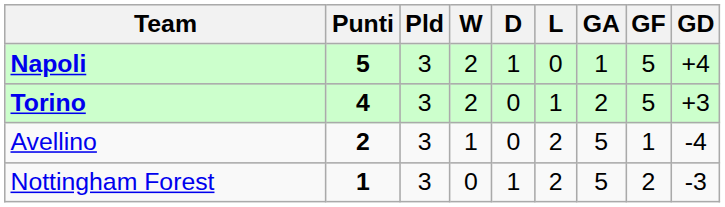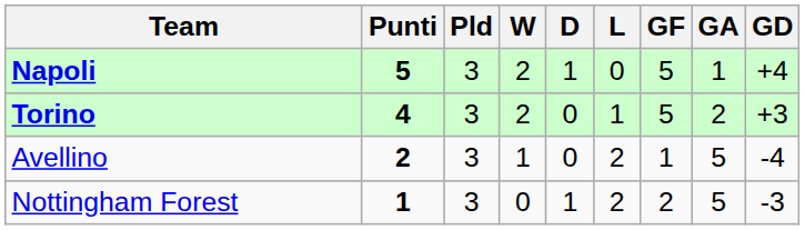columns swapped: GF <-> GA
